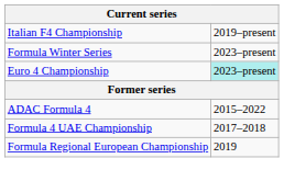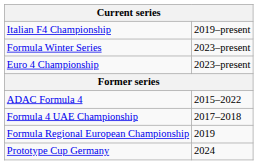Euro 4 Championship | column 2: paleturquoise background -> no background
+ row: Prototype Cup Germany | 2024
